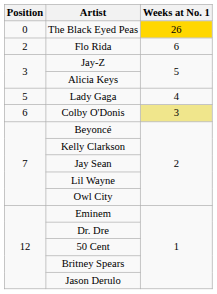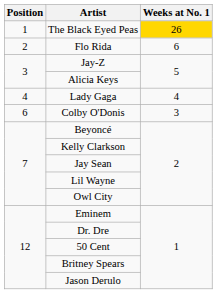The Black Eyed Peas | Position: 0 -> 1
Lady Gaga | Position: 5 -> 4
Colby O'Donis | Weeks at No. 1: khaki background -> no background
